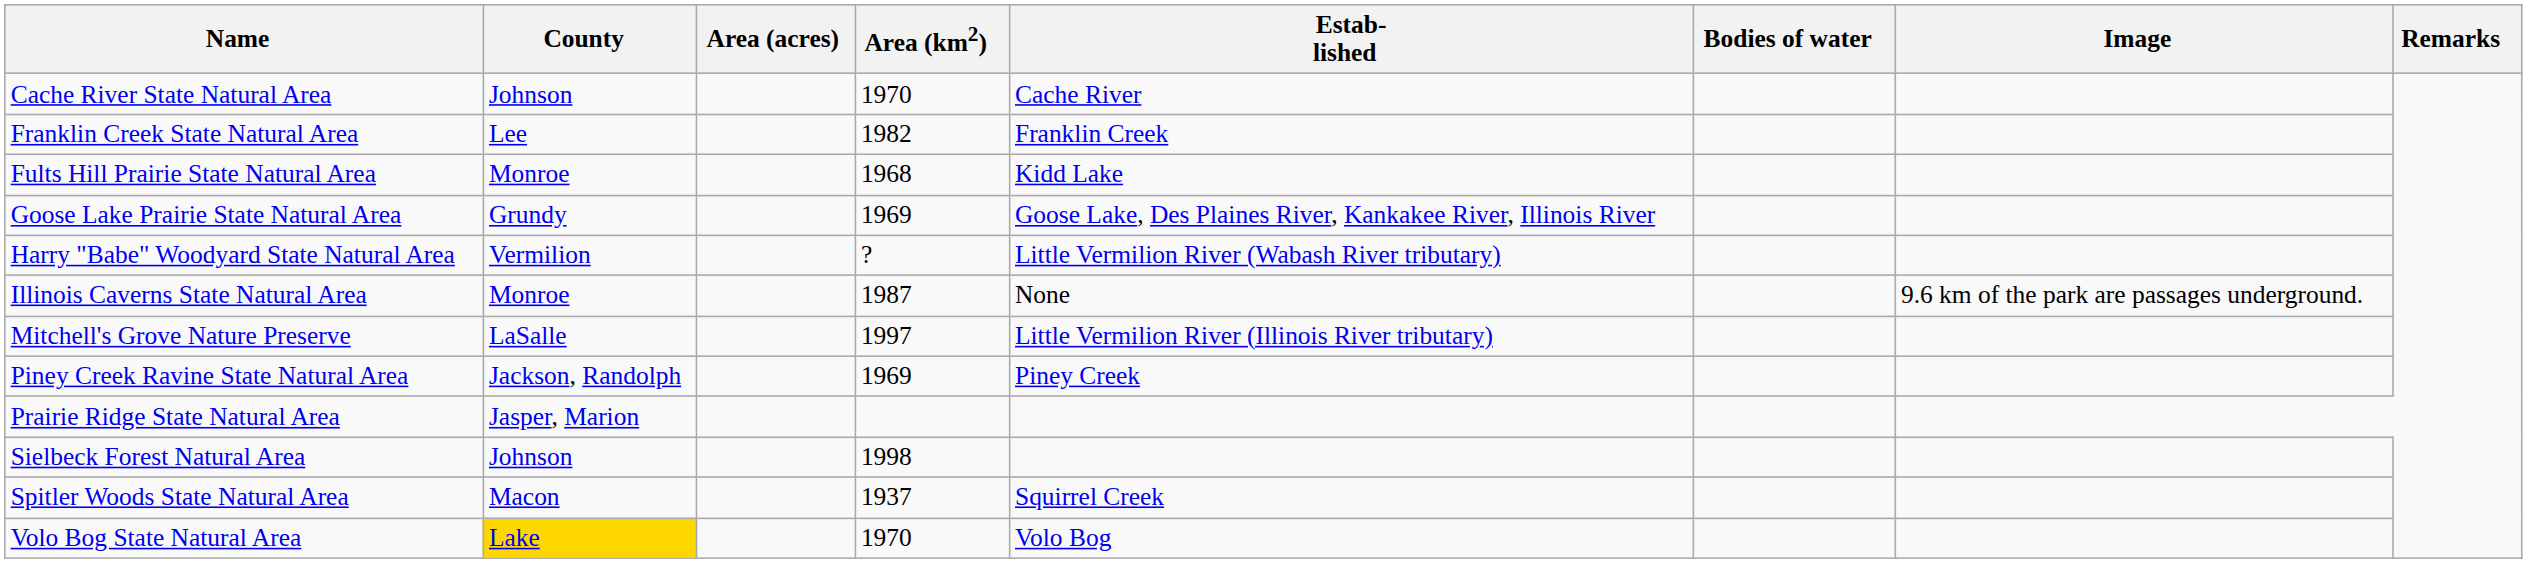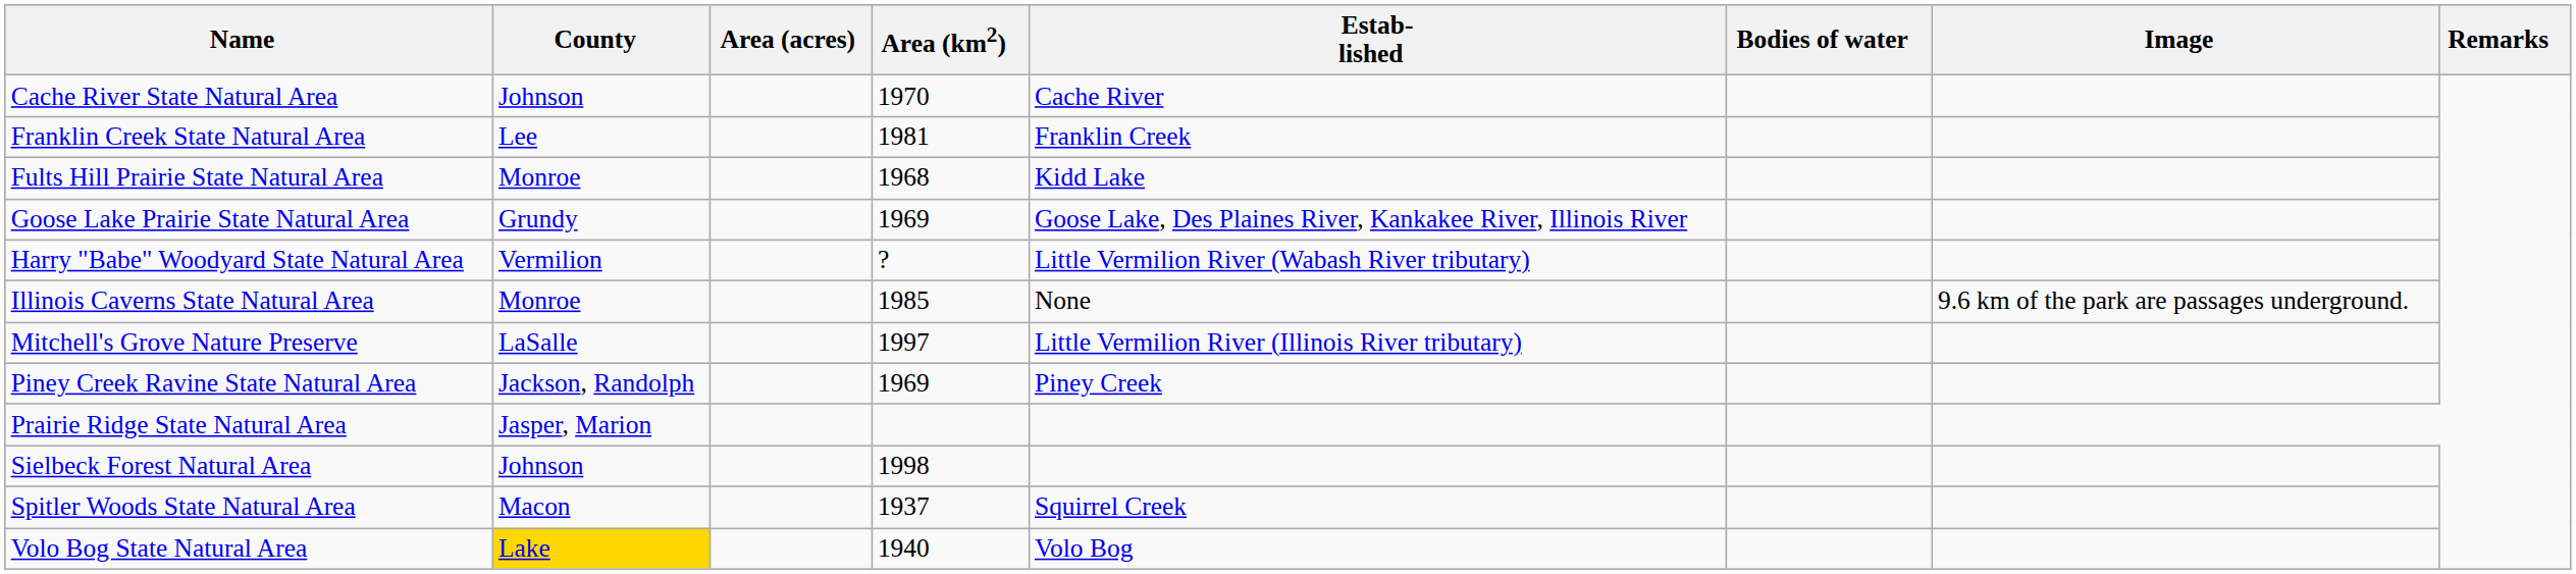Franklin Creek State Natural Area | Area (km2): 1982 -> 1981
Illinois Caverns State Natural Area | Area (km2): 1987 -> 1985
Volo Bog State Natural Area | Area (km2): 1970 -> 1940
